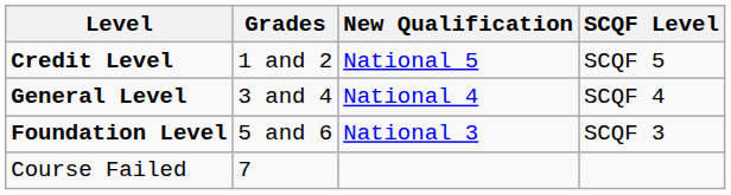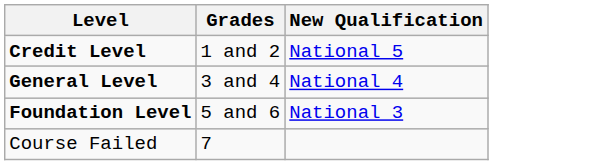- column: SCQF Level | SCQF 5 | SCQF 4 | SCQF 3
